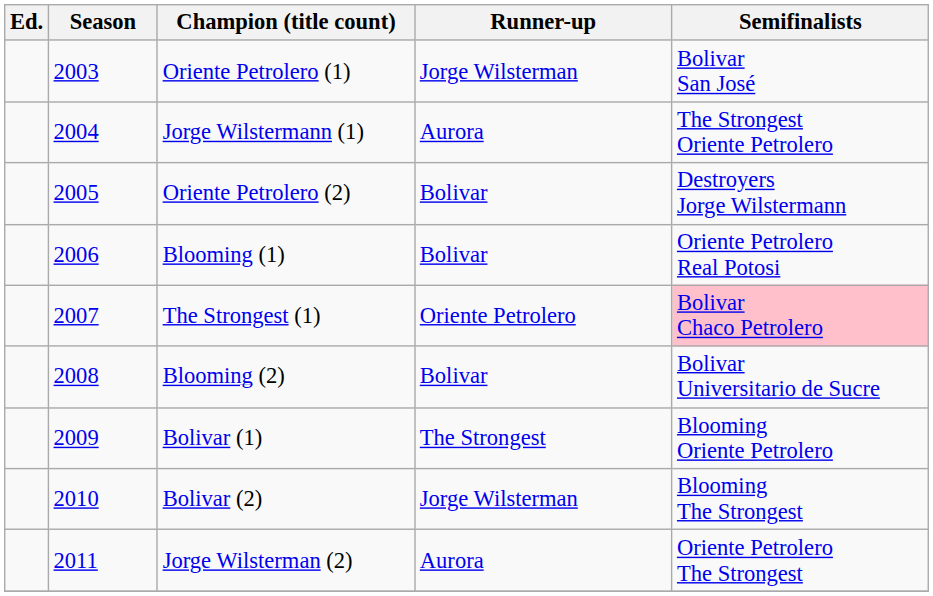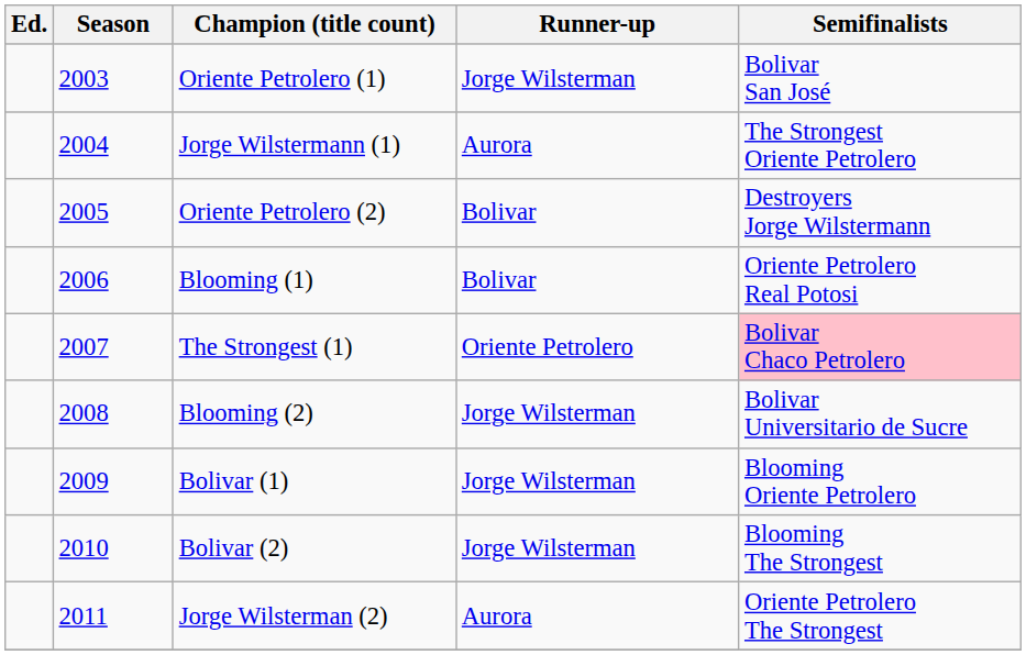Blooming (2) | Runner-up: Bolivar -> Jorge Wilsterman
Bolivar (1) | Runner-up: The Strongest -> Jorge Wilsterman
